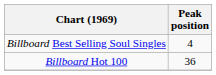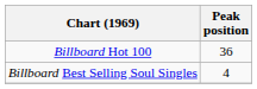rows swapped: Billboard Hot 100 <-> Billboard Best Selling Soul Singles
